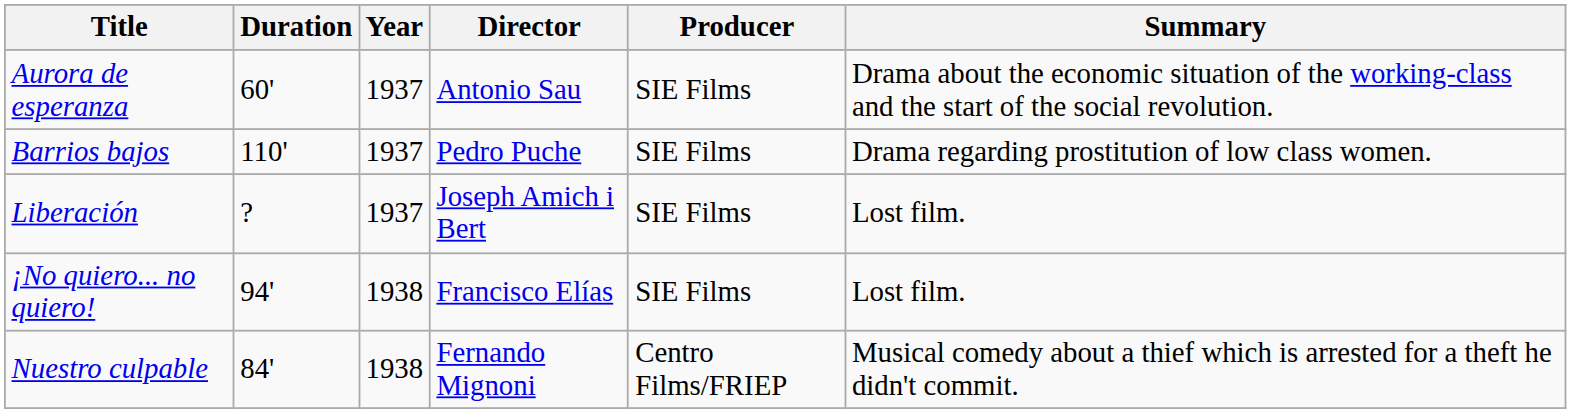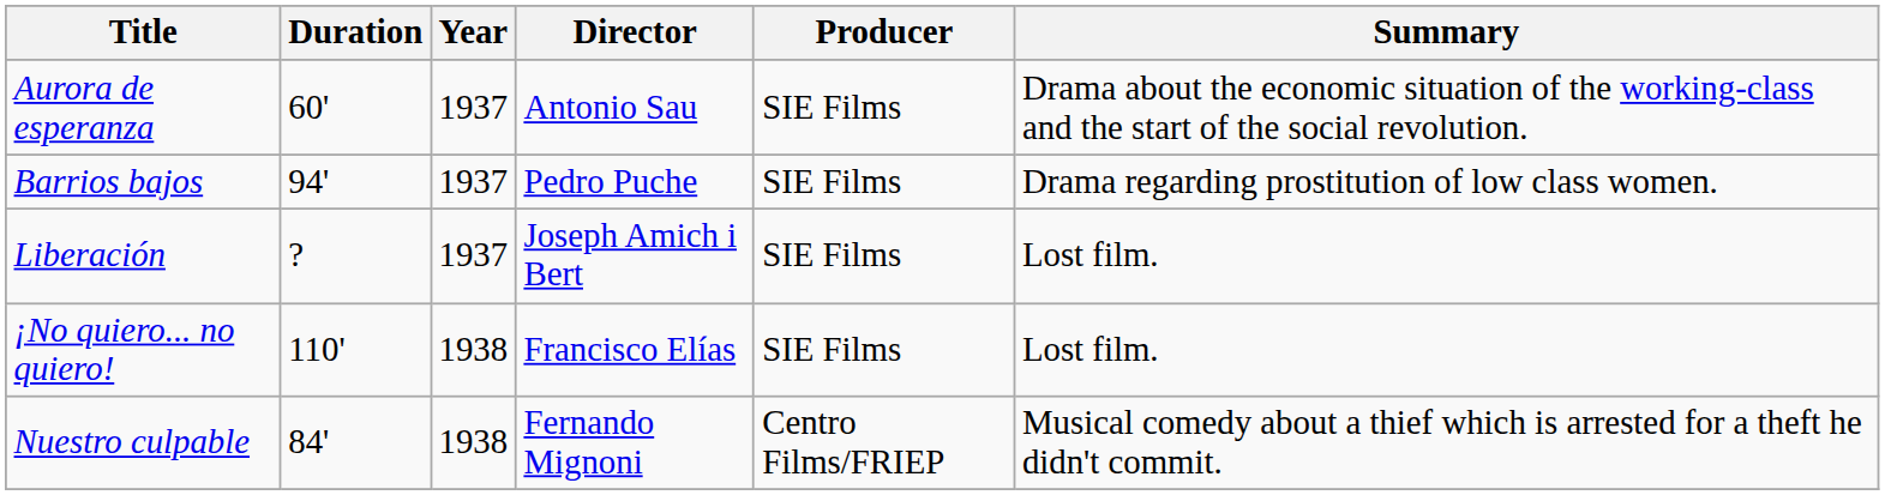Barrios bajos | Duration: 110' -> 94'
¡No quiero... no quiero! | Duration: 94' -> 110'
